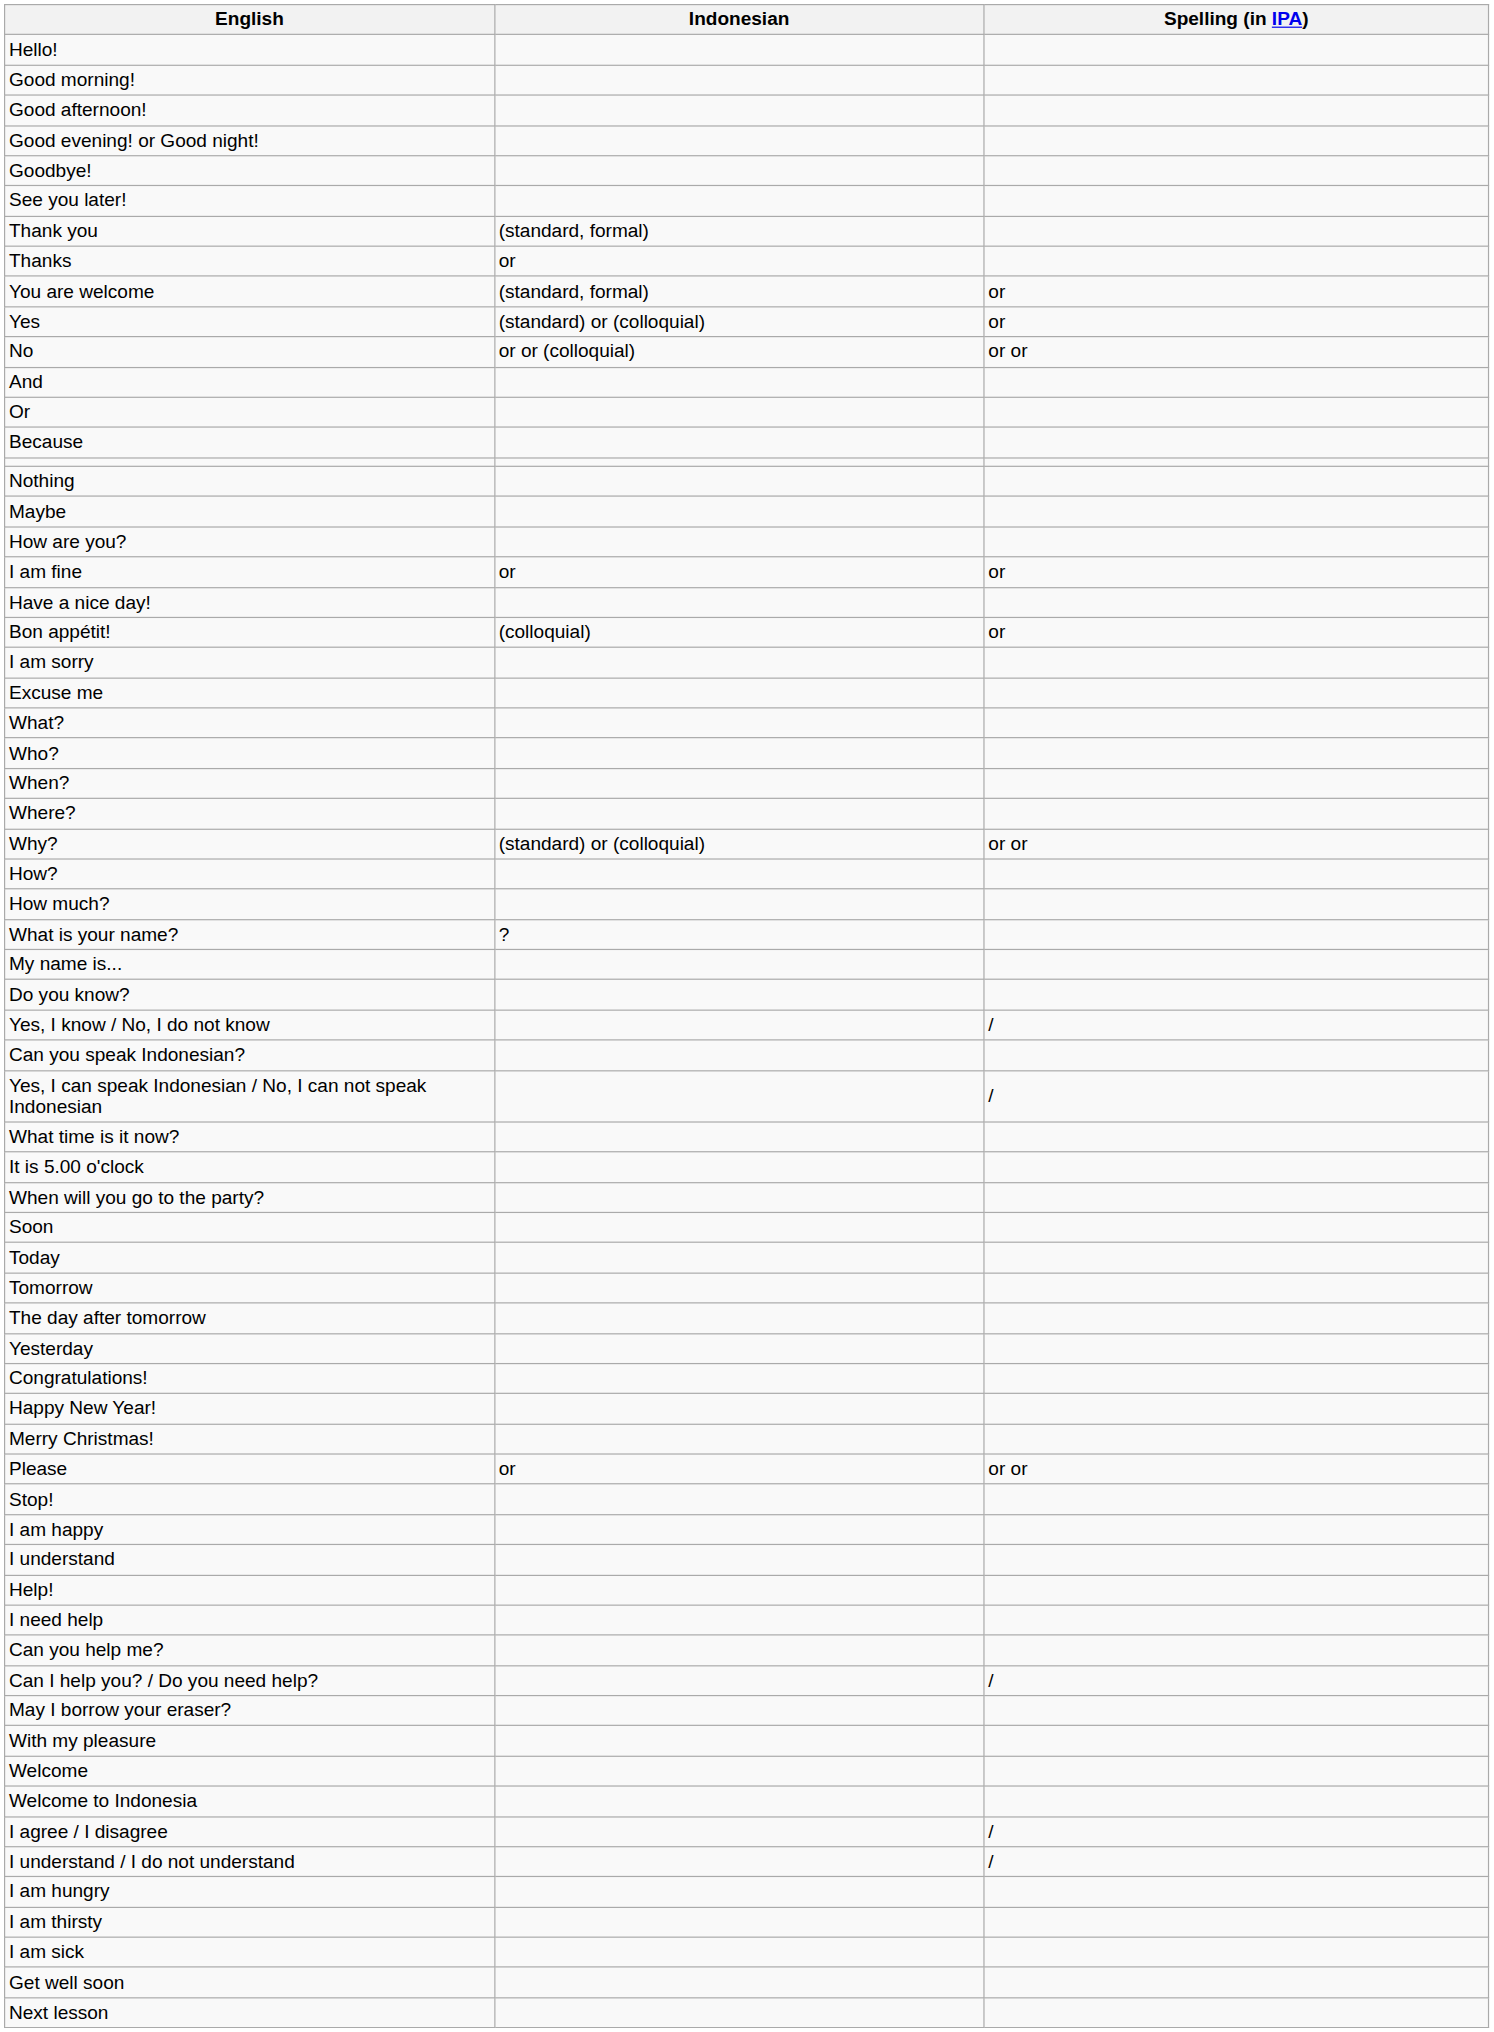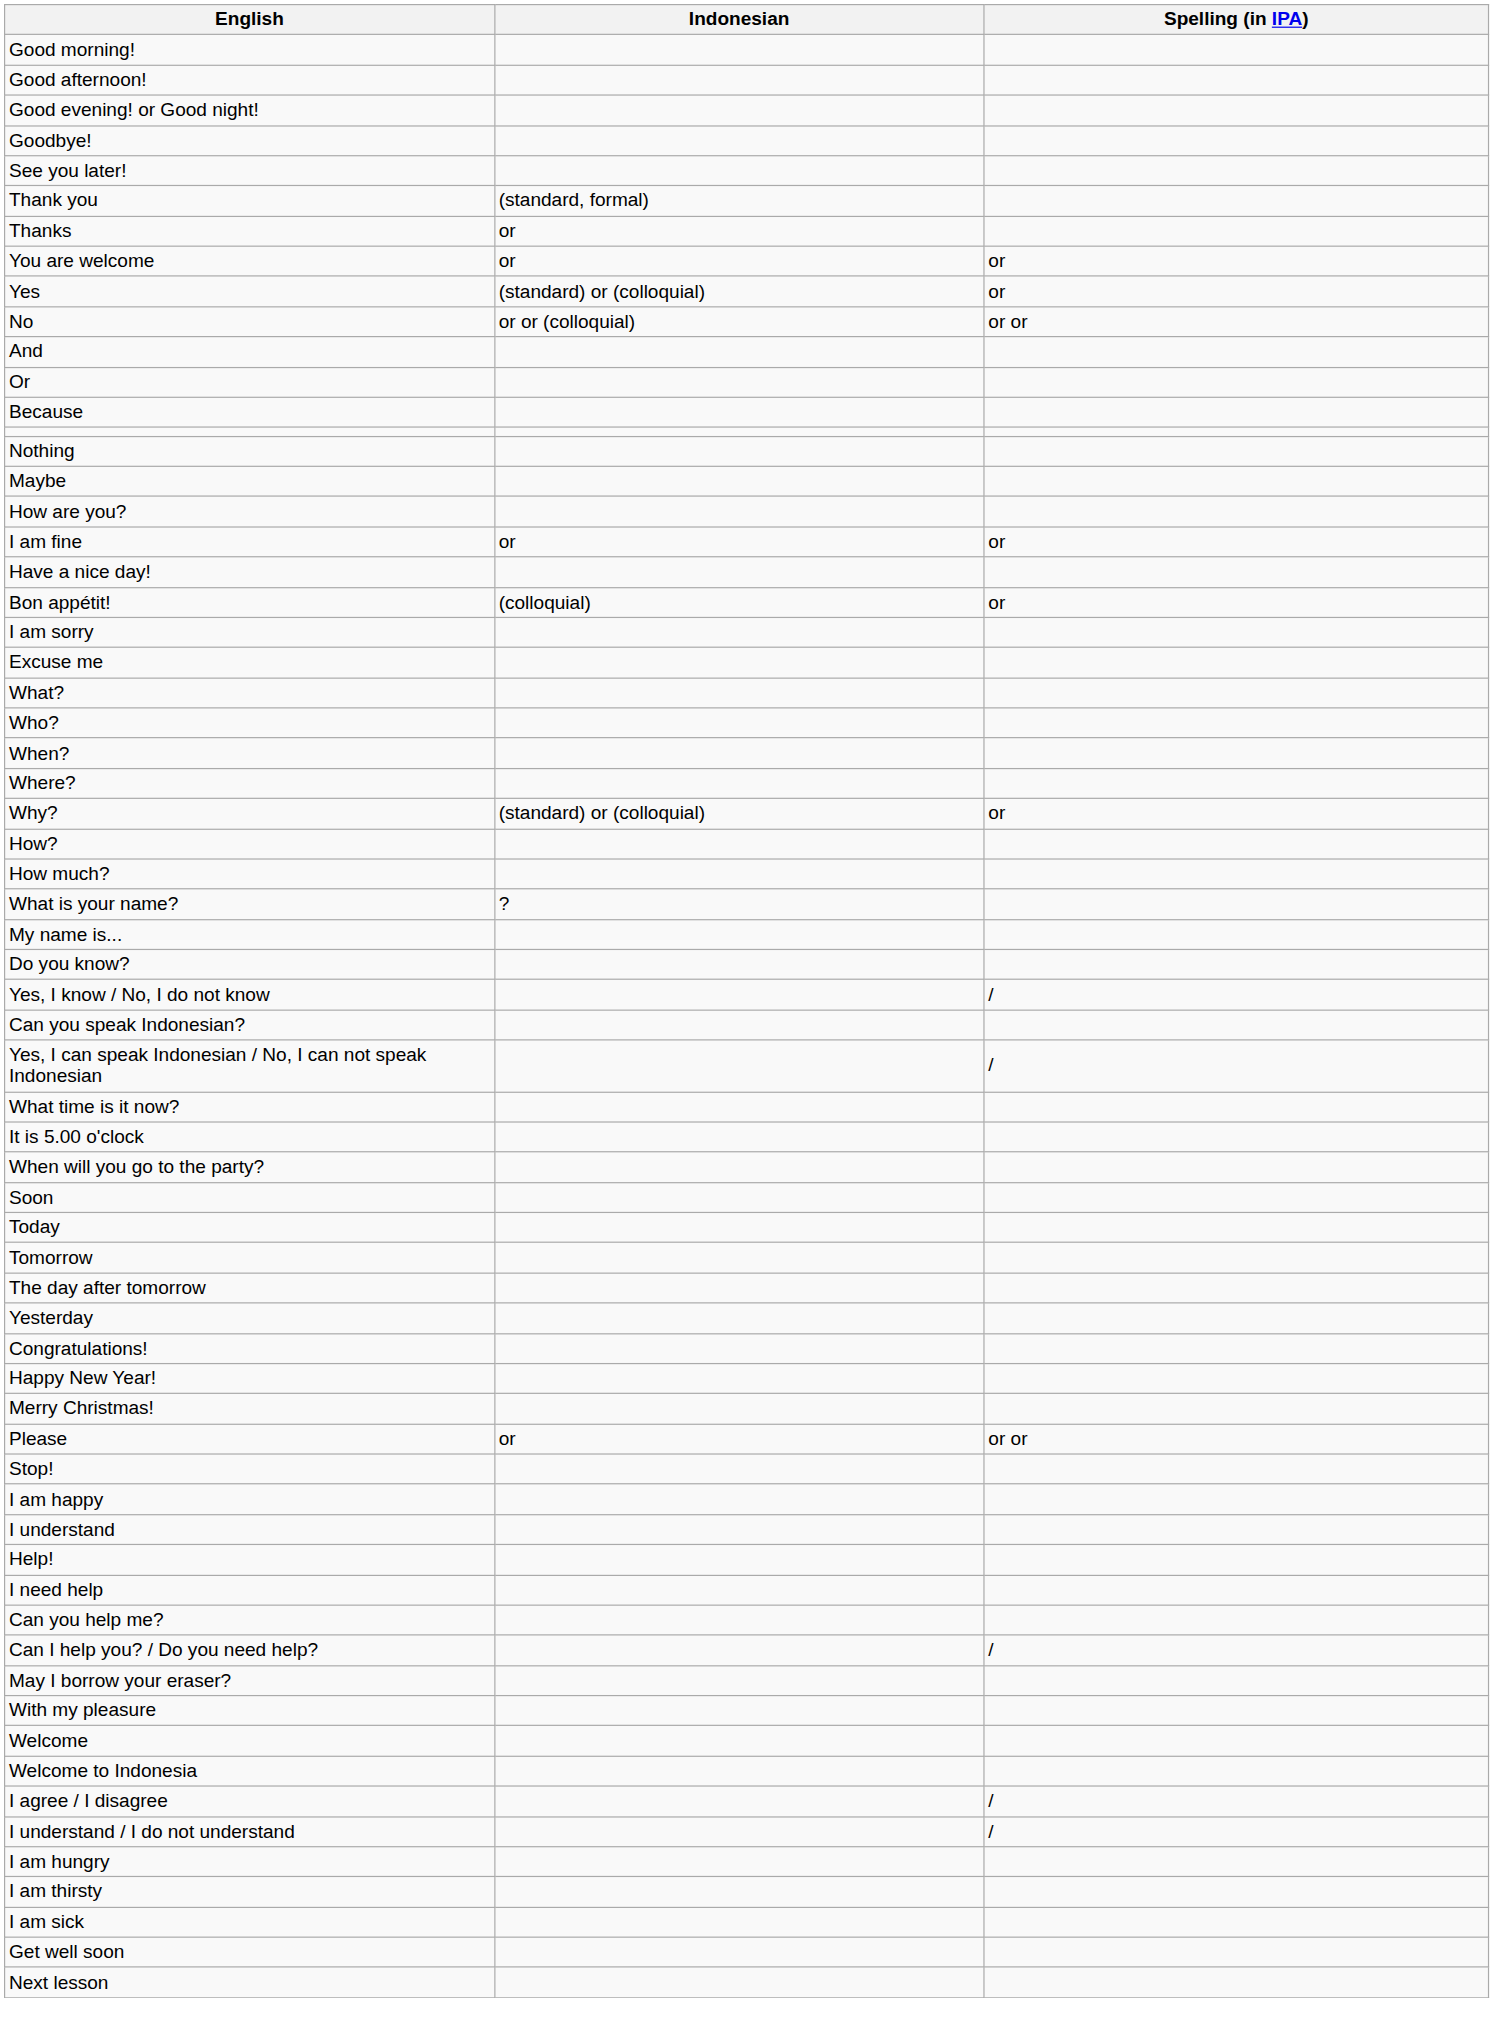- row: Hello!
You are welcome | Indonesian: (standard, formal) -> or
Why? | Spelling (in IPA): or or -> or
